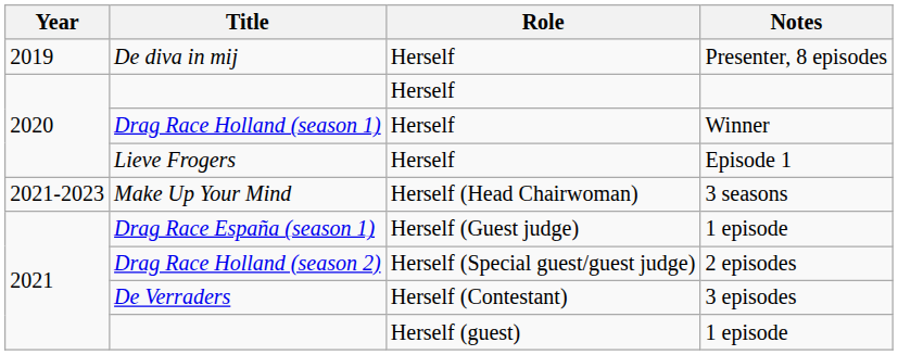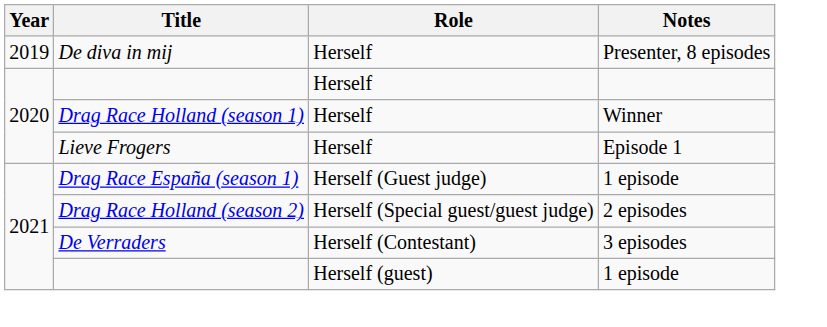- row: 2021-2023 | Make Up Your Mind | Herself (Head Chairwoman) | 3 seasons
